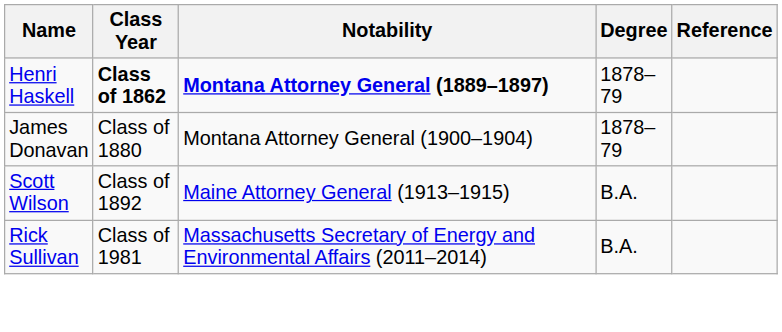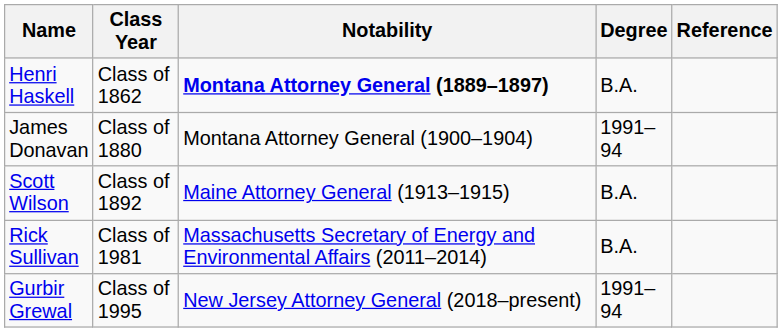Henri Haskell | Class Year: bold -> normal
Henri Haskell | Degree: 1878–79 -> B.A.
James Donavan | Degree: 1878–79 -> 1991–94
+ row: Gurbir Grewal | Class of 1995 | New Jersey Attorney General (2018–present) | 1991–94
